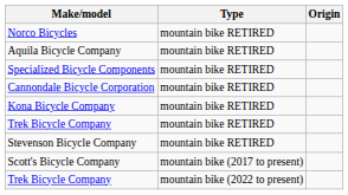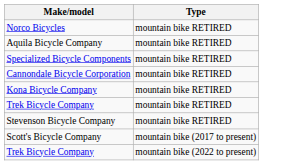- column: Origin
